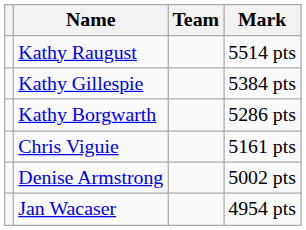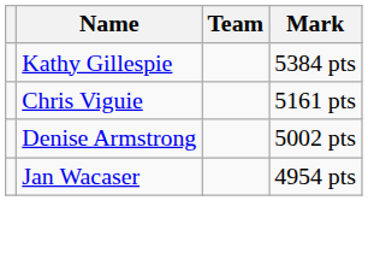- row: Kathy Raugust | 5514 pts
- row: Kathy Borgwarth | 5286 pts
